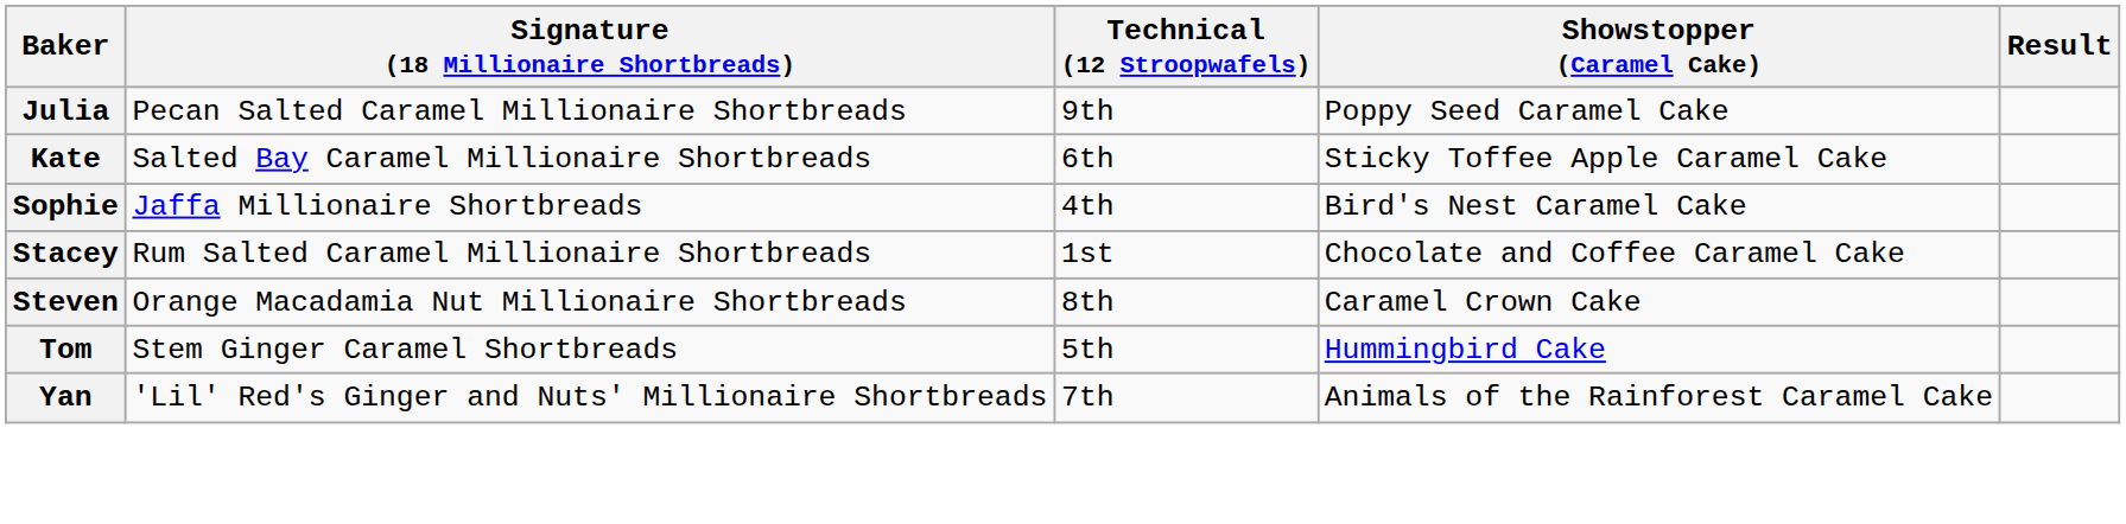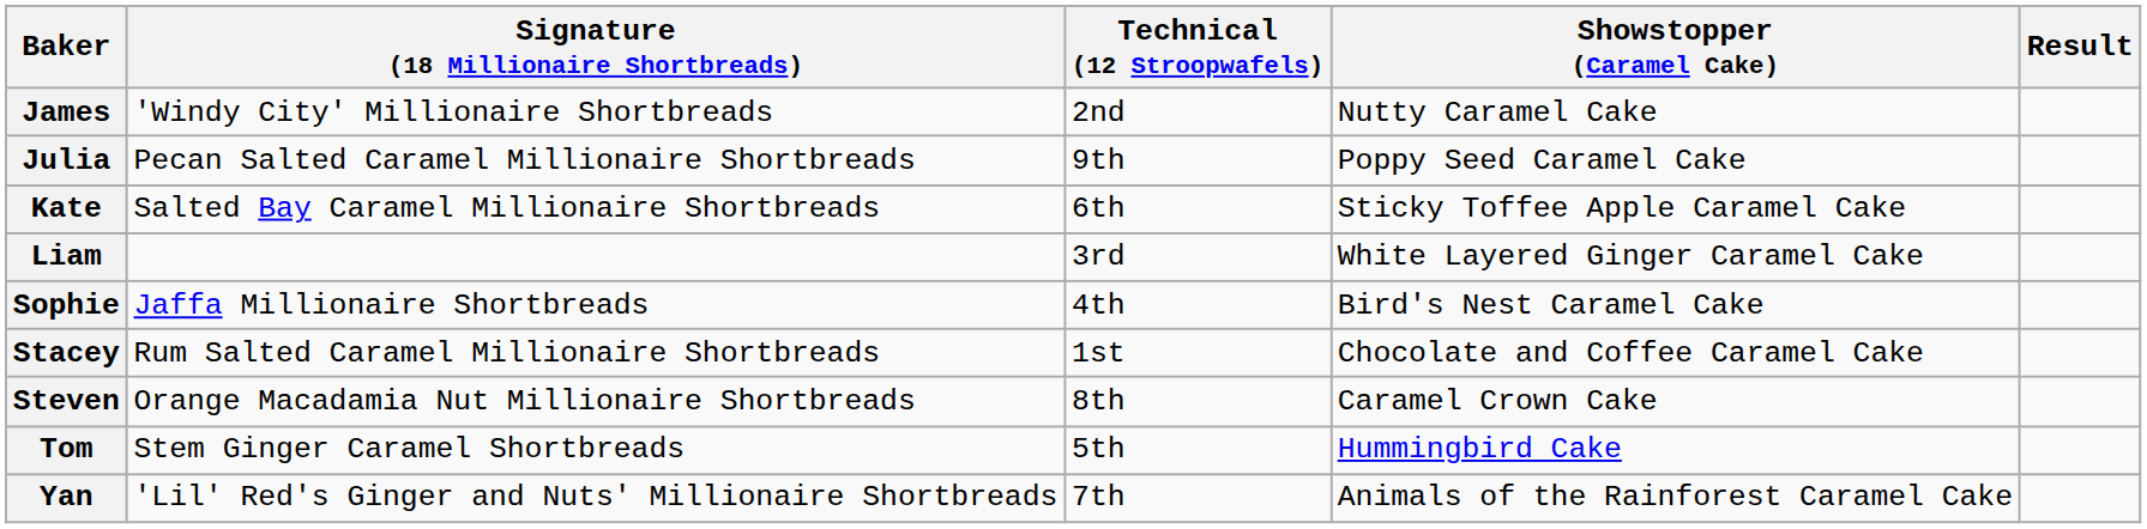+ row: James | 'Windy City' Millionaire Shortbreads | 2nd | Nutty Caramel Cake
+ row: Liam | 3rd | White Layered Ginger Caramel Cake
